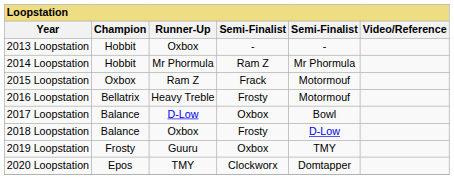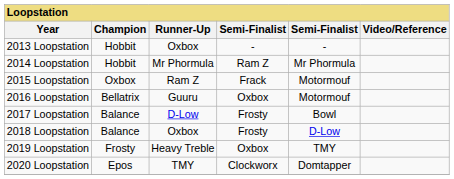2016 Loopstation | column 3: Heavy Treble -> Guuru
2016 Loopstation | column 4: Frosty -> Oxbox
2017 Loopstation | column 4: Oxbox -> Frosty
2019 Loopstation | column 3: Guuru -> Heavy Treble
